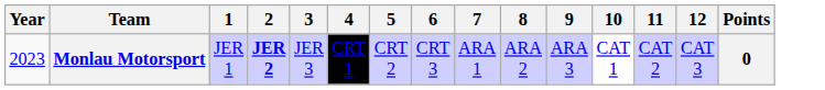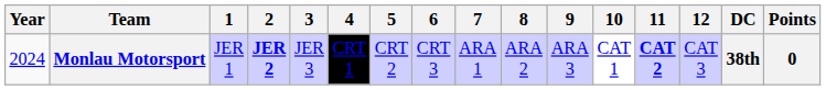+ column: DC | 38th
Monlau Motorsport | Year: 2023 -> 2024
Monlau Motorsport | 11: normal -> bold
